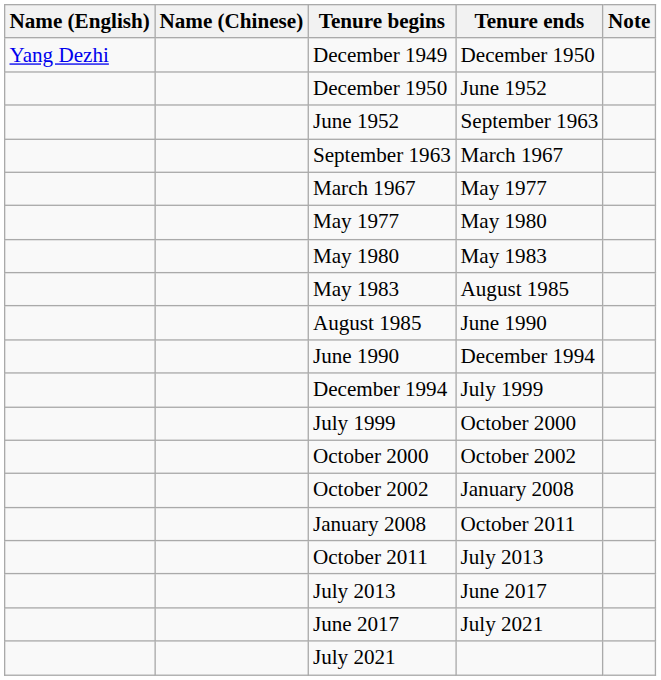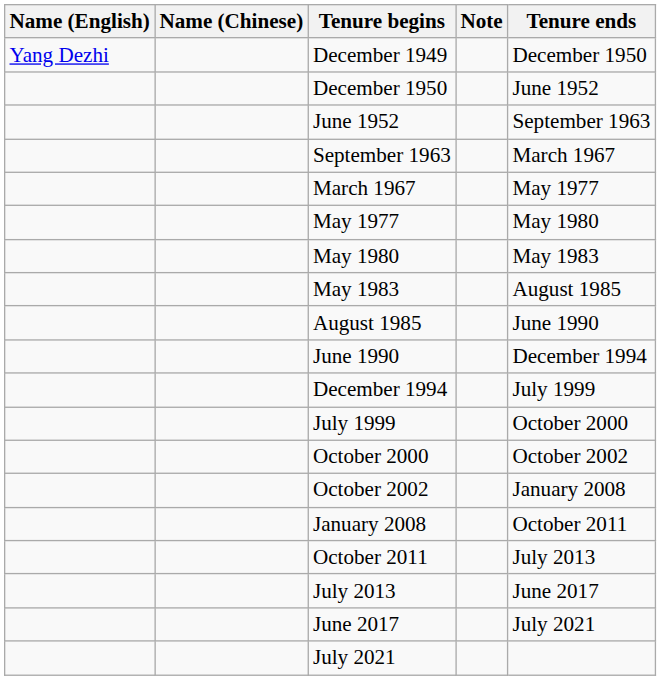columns swapped: Tenure ends <-> Note
